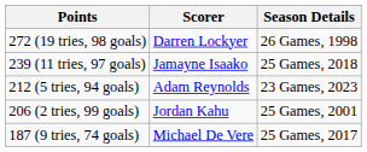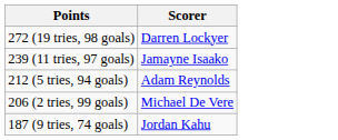- column: Season Details | 26 Games, 1998 | 25 Games, 2018 | 23 Games, 2023 | 25 Games, 2001 | 25 Games, 2017
206 (2 tries, 99 goals) | Scorer: Jordan Kahu -> Michael De Vere
187 (9 tries, 74 goals) | Scorer: Michael De Vere -> Jordan Kahu
